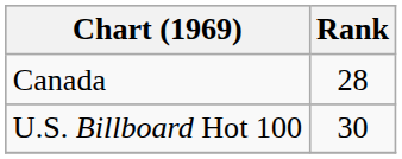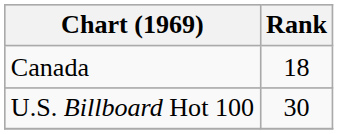Canada | Rank: 28 -> 18
